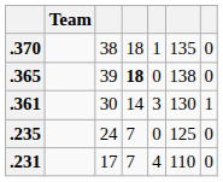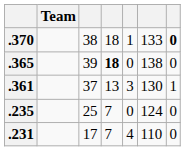.370 | column 6: 135 -> 133
.370 | column 7: normal -> bold
.361 | column 3: 30 -> 37
.361 | column 4: 14 -> 13
.235 | column 3: 24 -> 25
.235 | column 6: 125 -> 124
